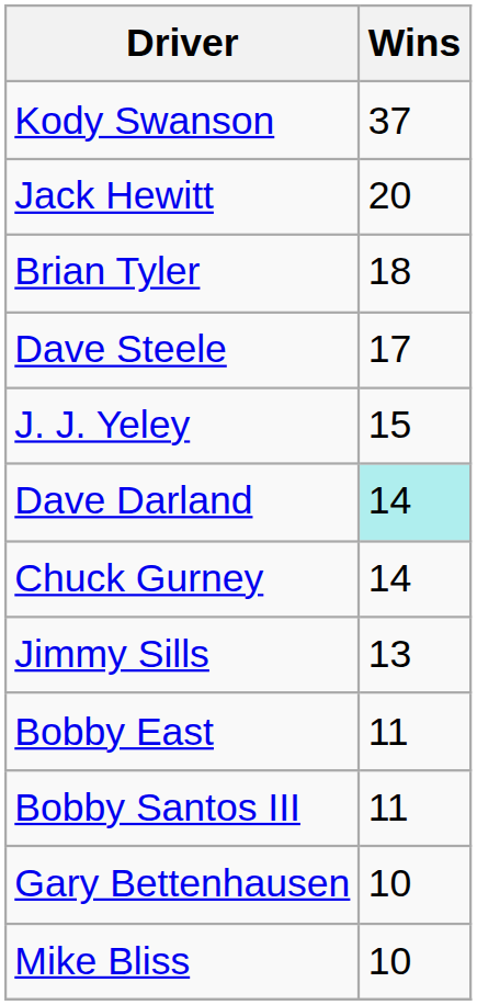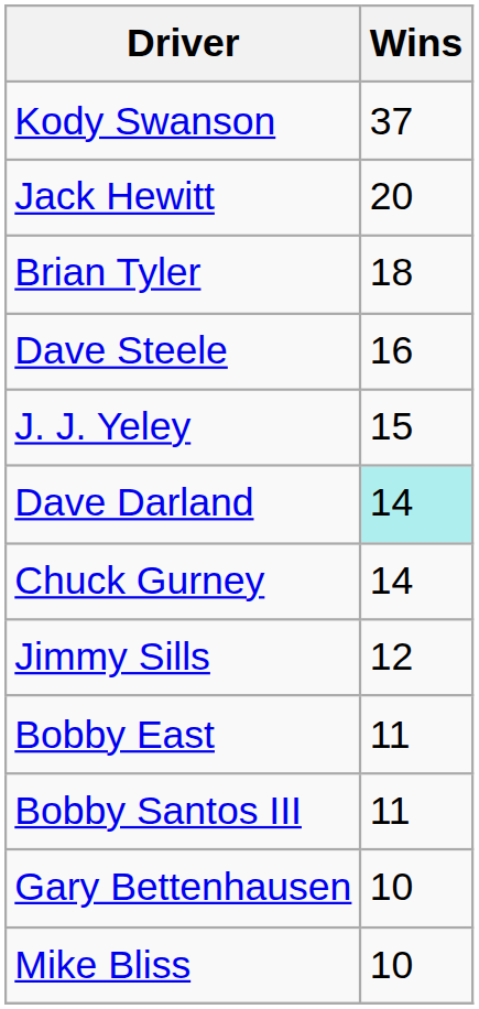Dave Steele | Wins: 17 -> 16
Jimmy Sills | Wins: 13 -> 12
